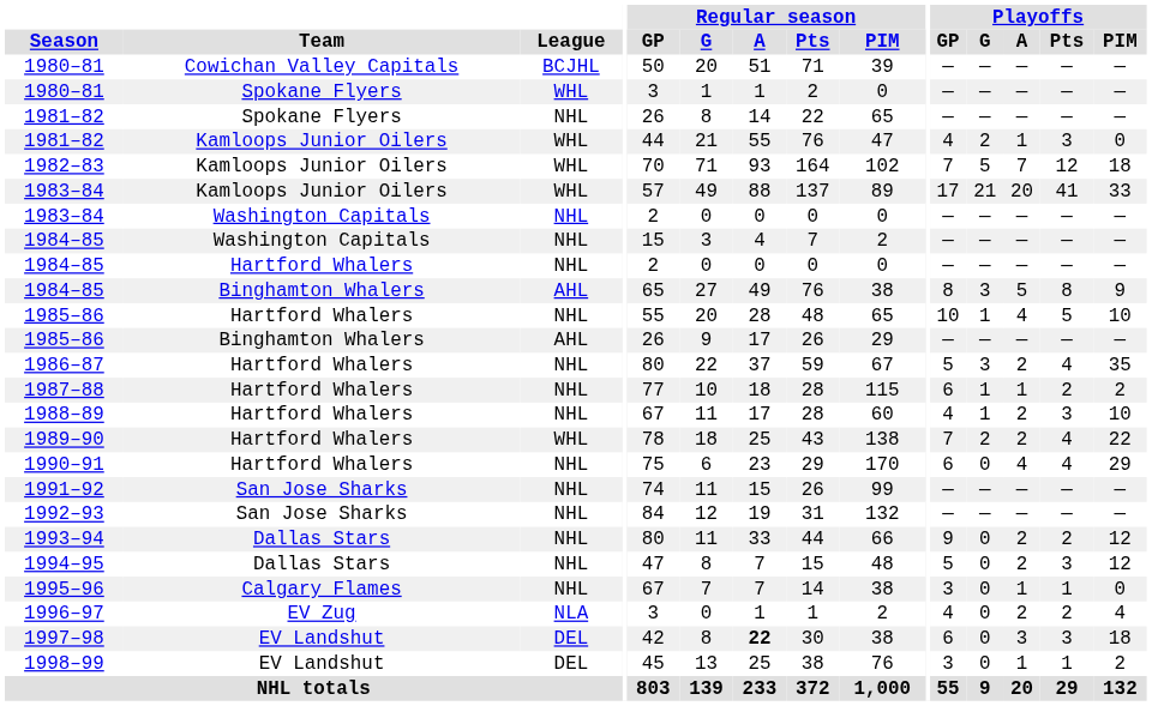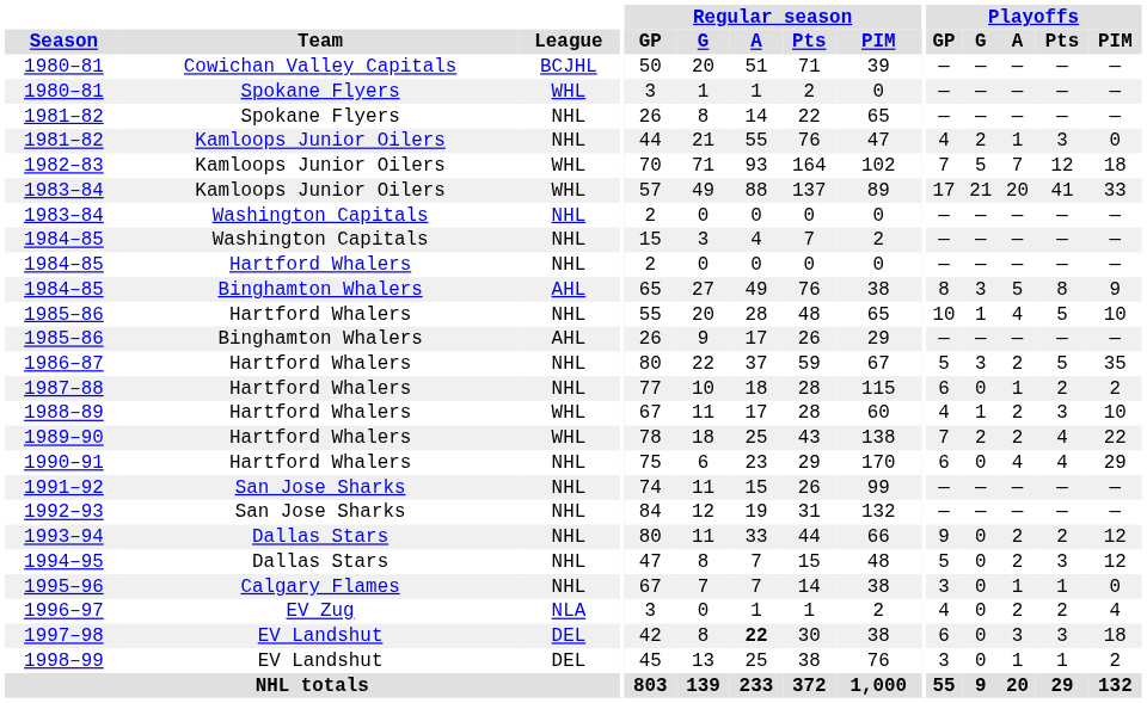1981–82 / Kamloops Junior Oilers | League: WHL -> NHL
1986–87 | Playoffs / Pts: 4 -> 5
1987–88 | Playoffs / G: 1 -> 0
1988–89 | League: NHL -> WHL
